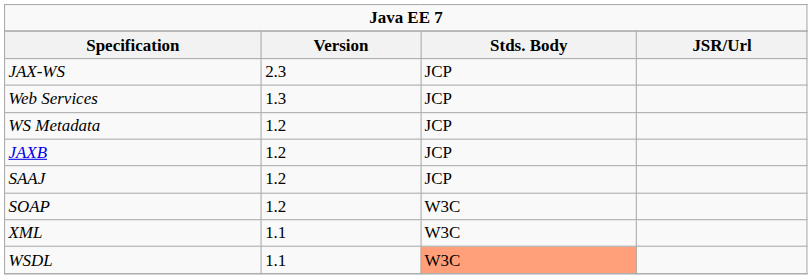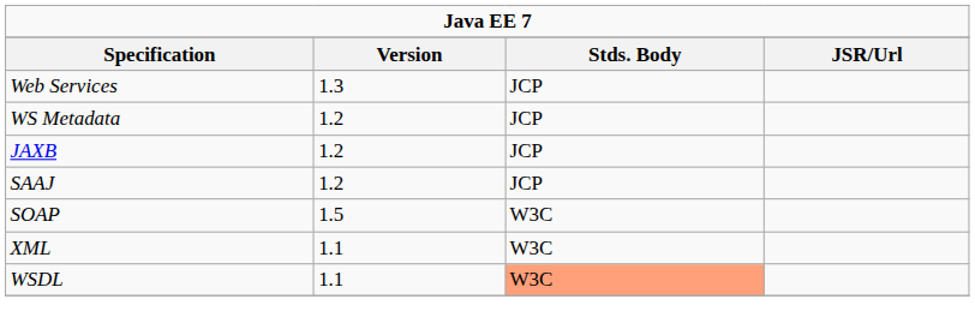- row: JAX-WS | 2.3 | JCP
SOAP | column 2: 1.2 -> 1.5
